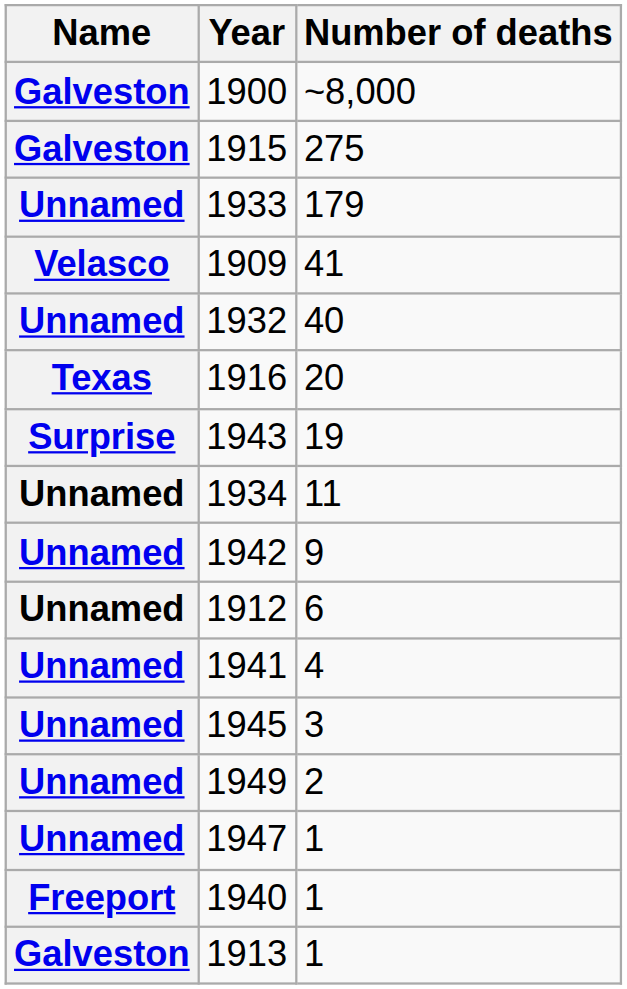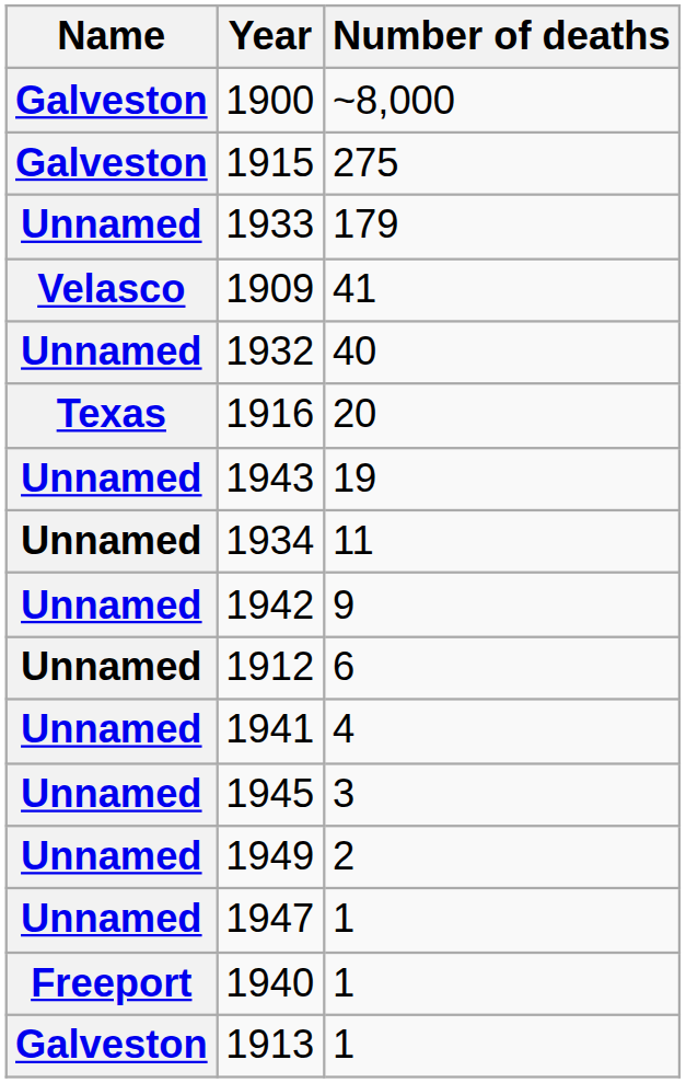1943 | Name: Surprise -> Unnamed
